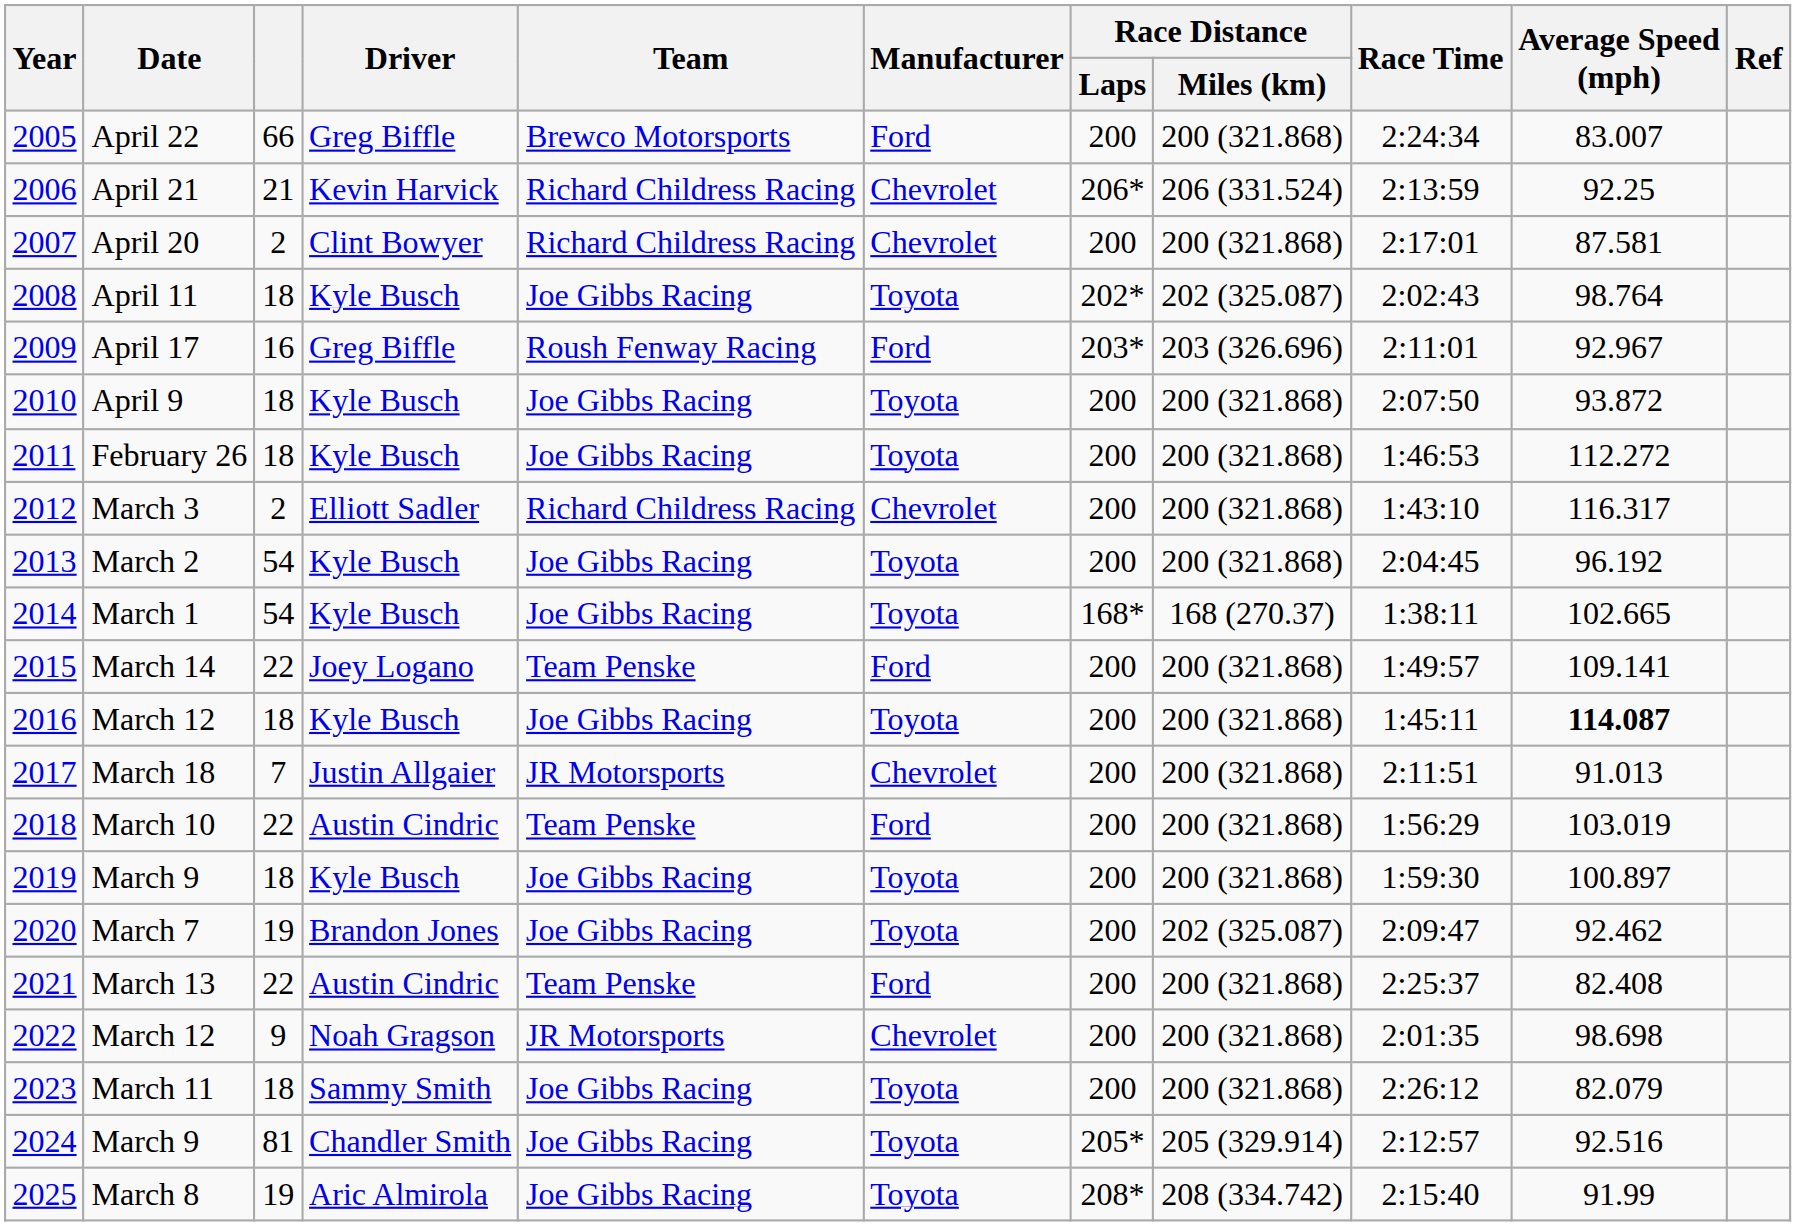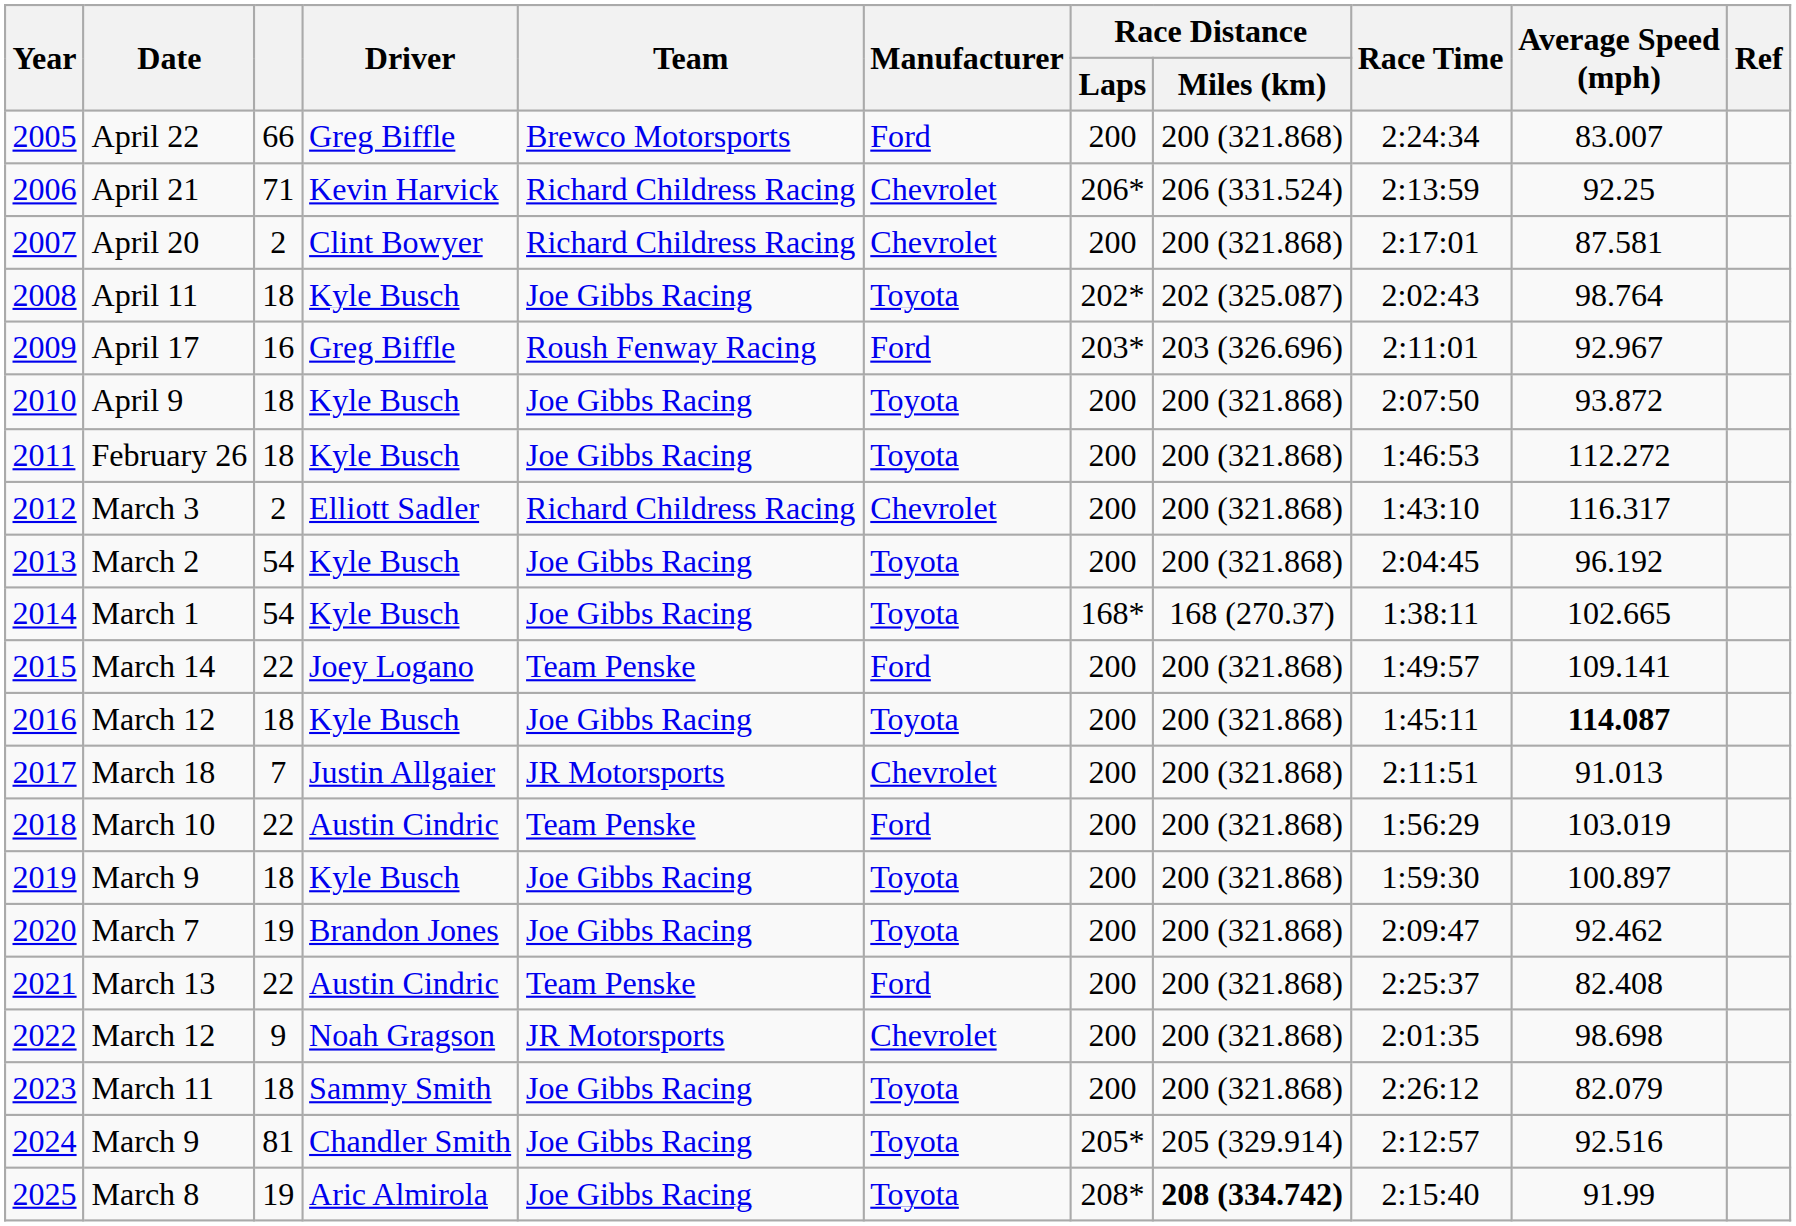April 21 | column 3: 21 -> 71
March 7 | Race Distance / Miles (km): 202 (325.087) -> 200 (321.868)
March 8 | Race Distance / Miles (km): normal -> bold
